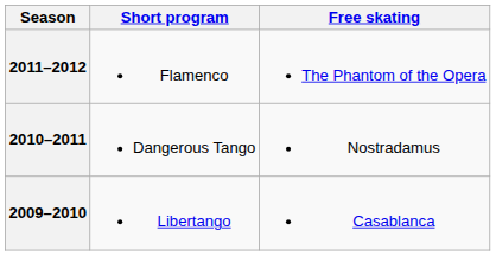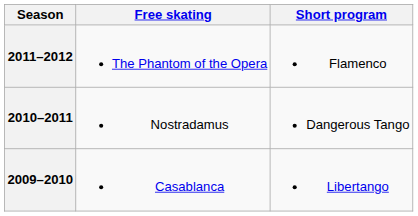columns swapped: Short program <-> Free skating
